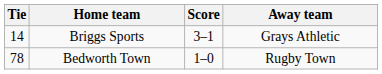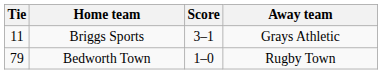Briggs Sports | Tie: 14 -> 11
Bedworth Town | Tie: 78 -> 79
